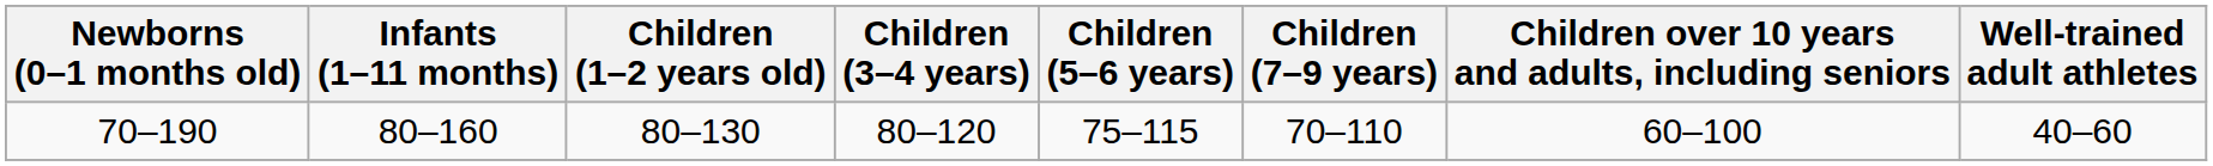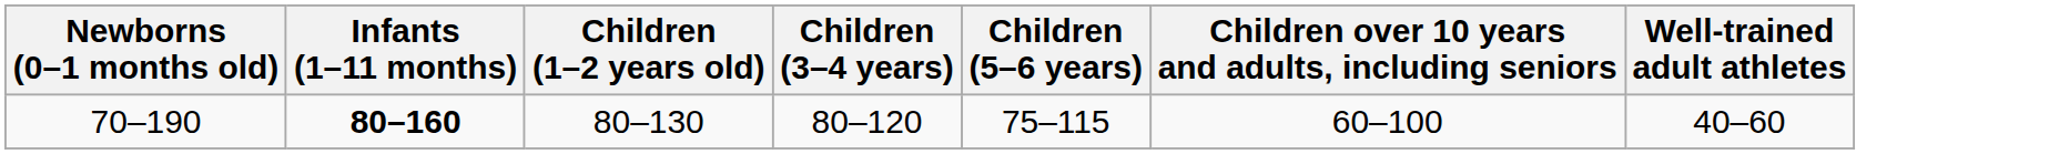- column: Children (7–9 years) | 70–110
70–190 | Infants (1–11 months): normal -> bold
